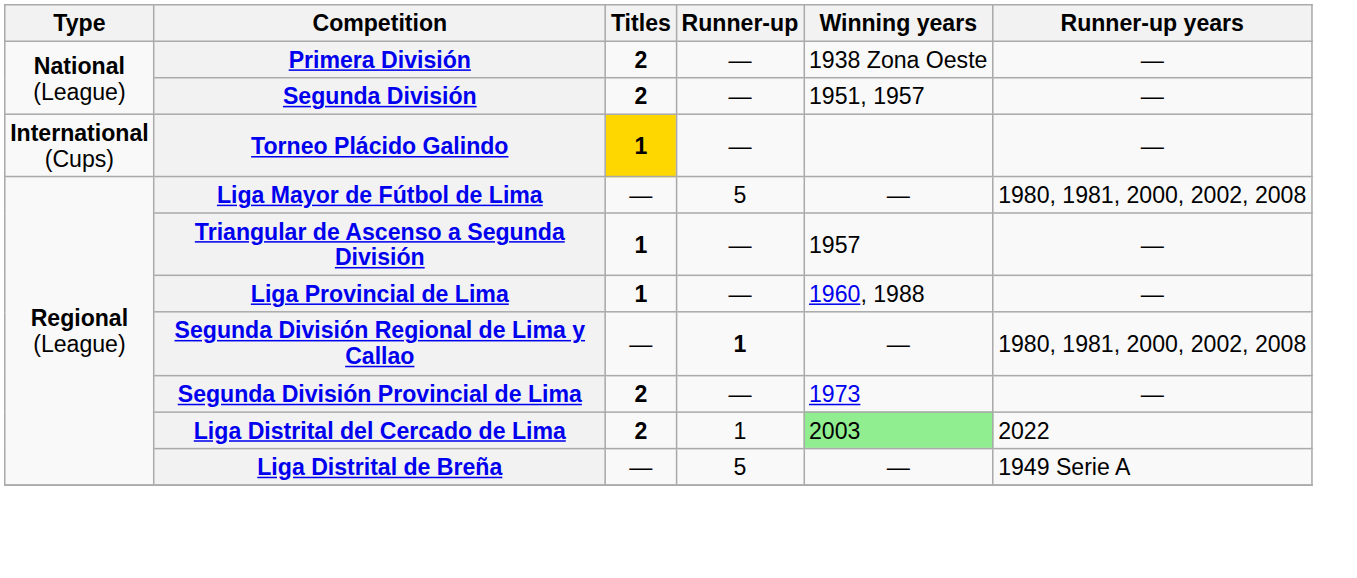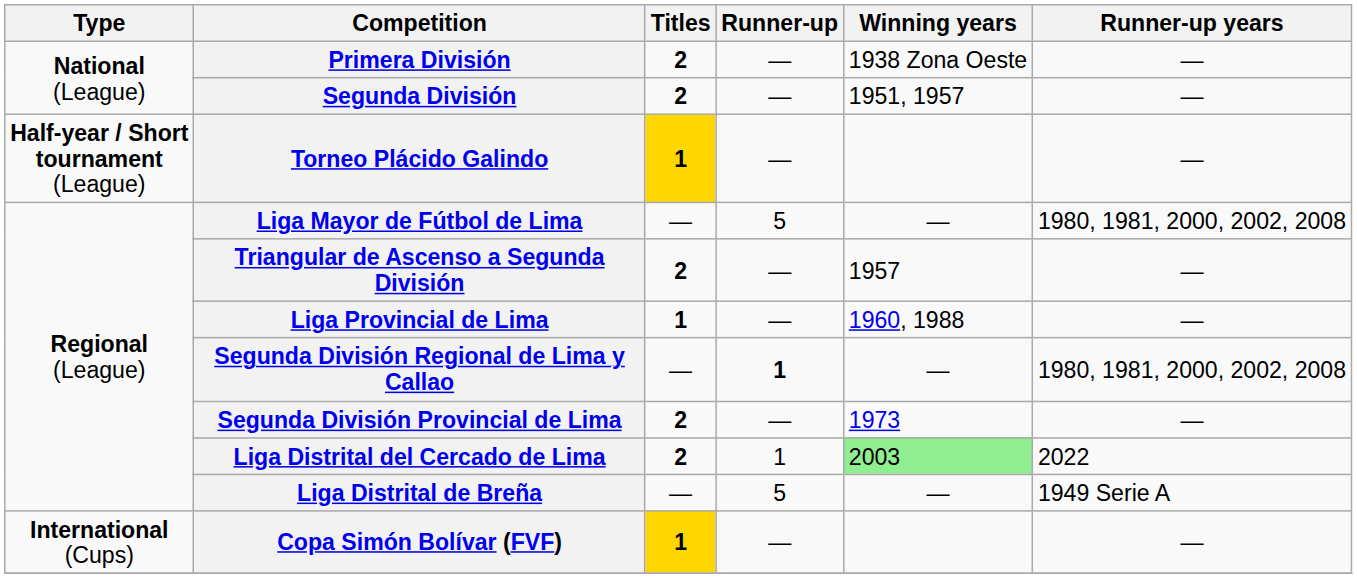Torneo Plácido Galindo | Type: International (Cups) -> Half-year / Short tournament (League)
Triangular de Ascenso a Segunda División | Titles: 1 -> 2
+ row: International (Cups) | Copa Simón Bolívar (FVF) | 1 | — | —
